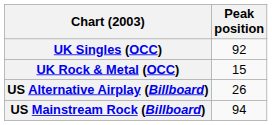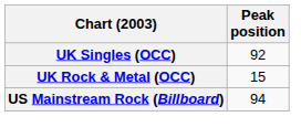- row: US Alternative Airplay (Billboard) | 26
